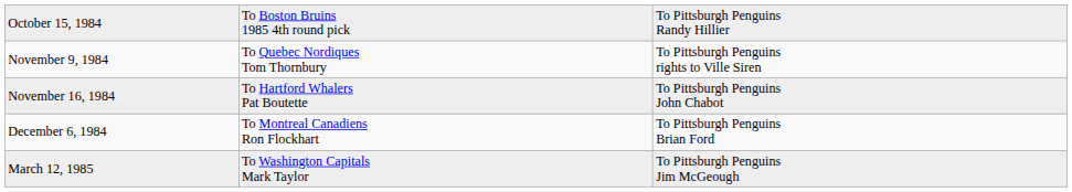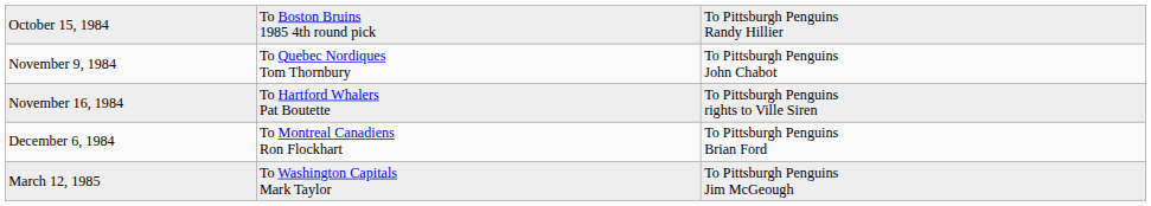November 9, 1984 | column 3: To Pittsburgh Penguins rights to Ville Siren -> To Pittsburgh Penguins John Chabot
November 16, 1984 | column 3: To Pittsburgh Penguins John Chabot -> To Pittsburgh Penguins rights to Ville Siren
